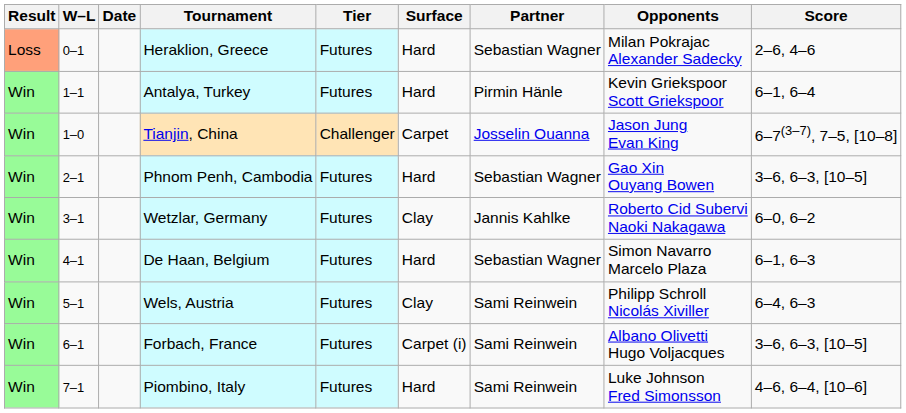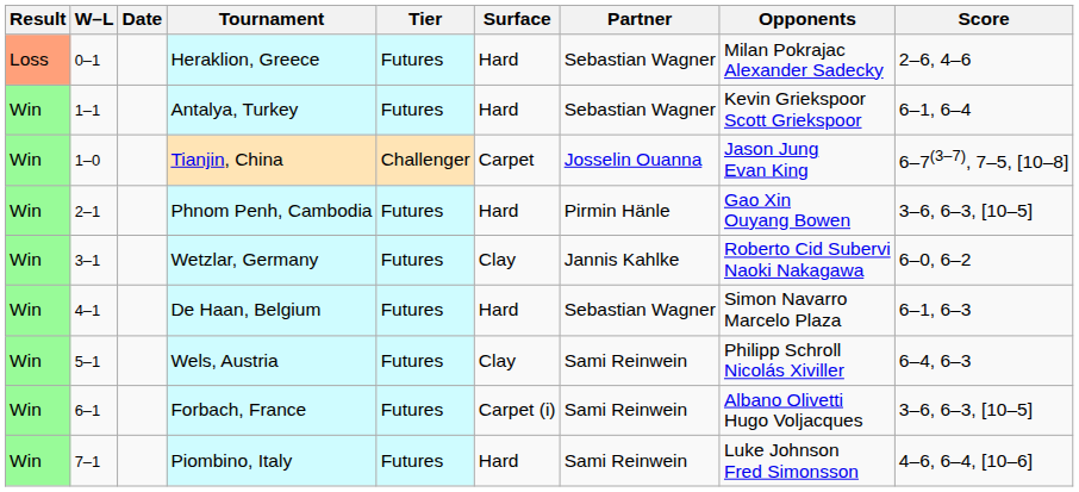Antalya, Turkey | Partner: Pirmin Hänle -> Sebastian Wagner
Phnom Penh, Cambodia | Partner: Sebastian Wagner -> Pirmin Hänle
